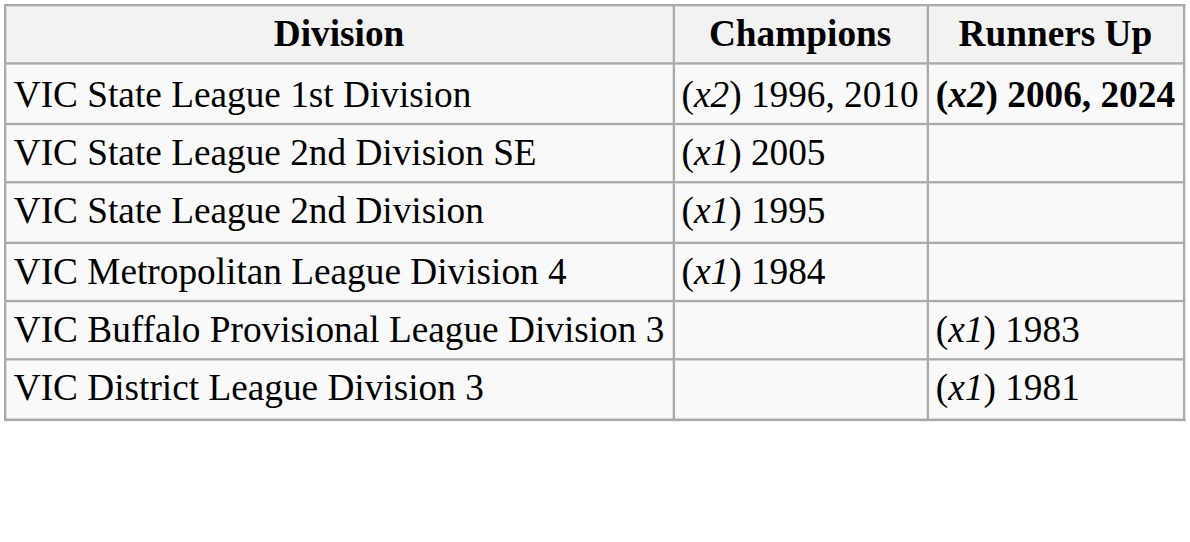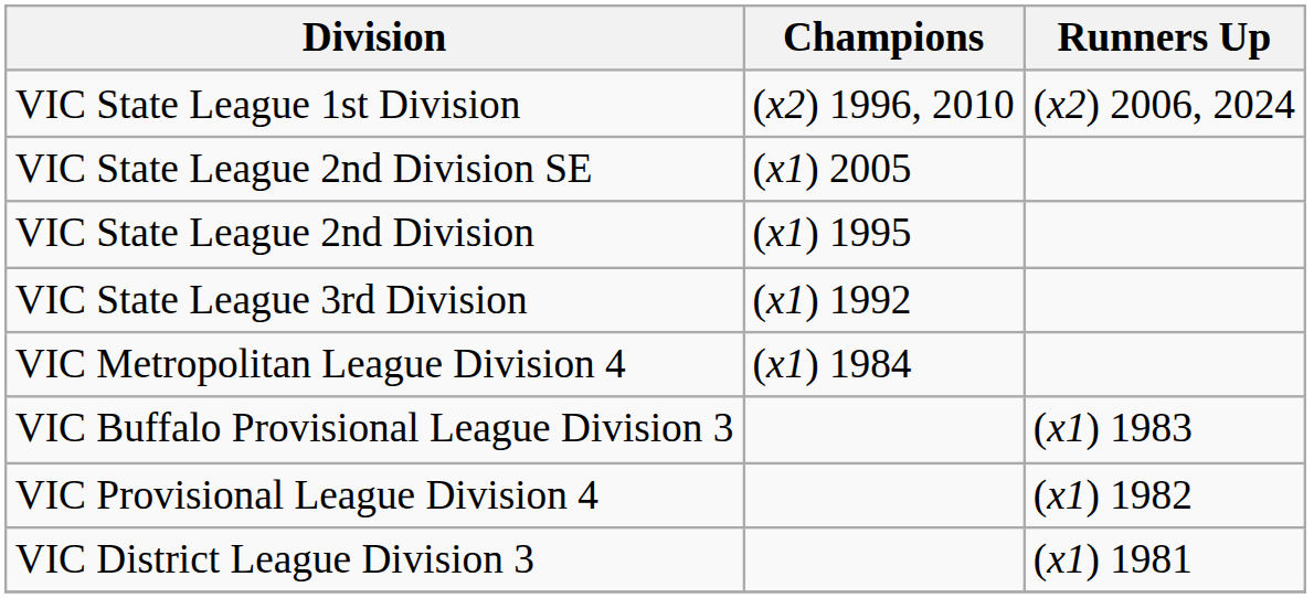VIC State League 1st Division | Runners Up: bold -> normal
+ row: VIC State League 3rd Division | (x1) 1992
+ row: VIC Provisional League Division 4 | (x1) 1982
